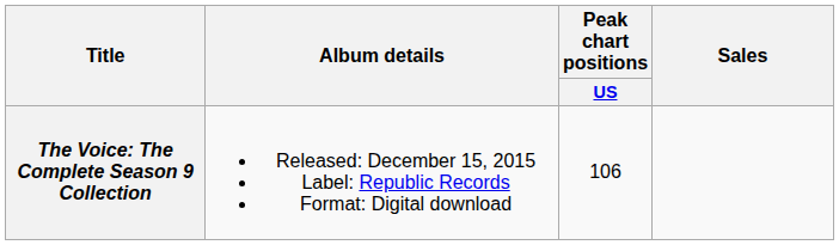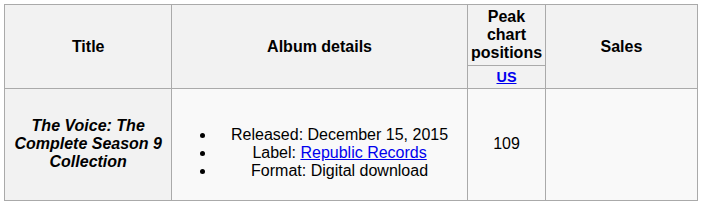The Voice: The Complete Season 9 Collection | Peak chart positions / US: 106 -> 109
